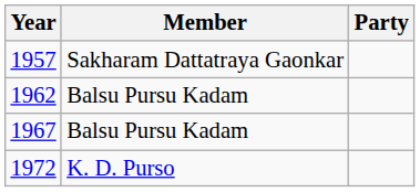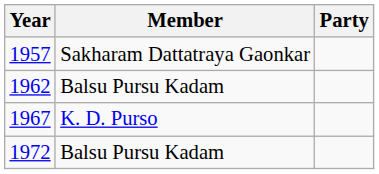1967 | Member: Balsu Pursu Kadam -> K. D. Purso
1972 | Member: K. D. Purso -> Balsu Pursu Kadam
